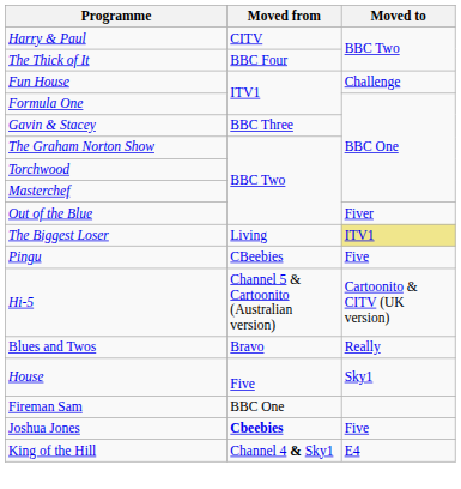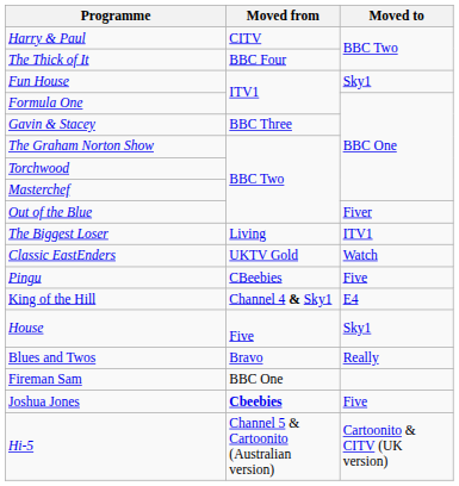Fun House | Moved to: Challenge -> Sky1
The Biggest Loser | Moved to: khaki background -> no background
+ row: Classic EastEnders | UKTV Gold | Watch
rows swapped: Hi-5 <-> King of the Hill
rows swapped: House <-> Blues and Twos
